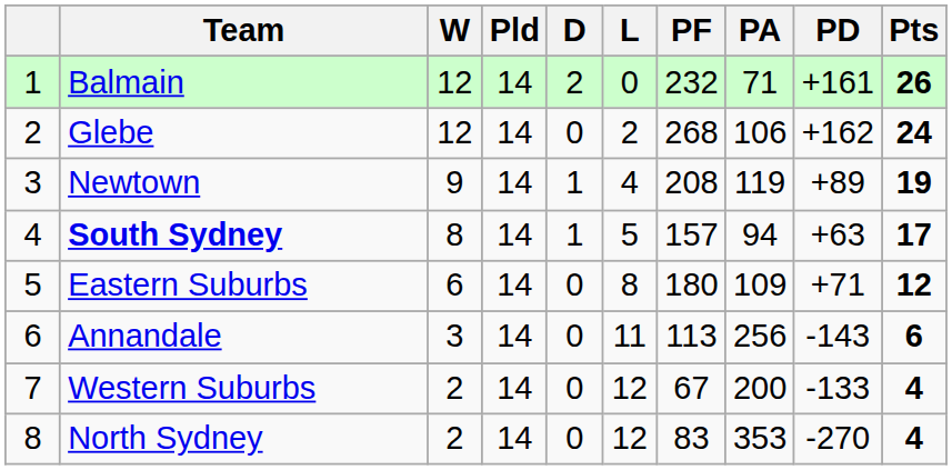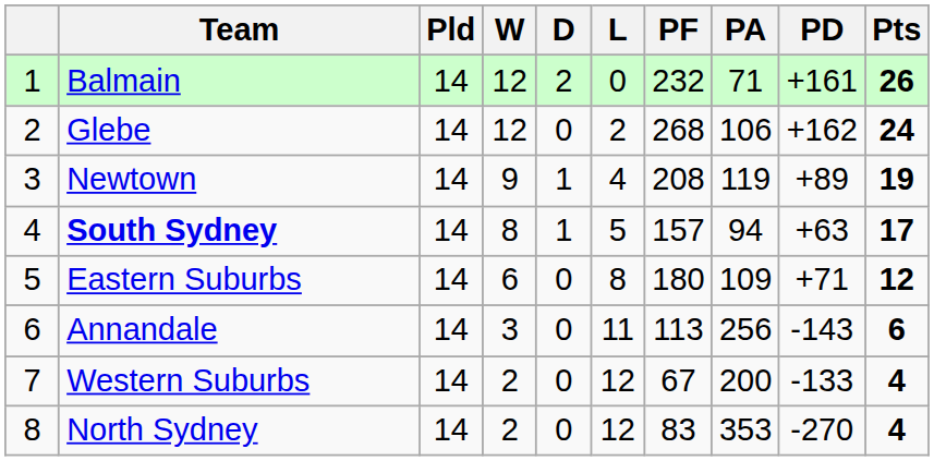columns swapped: Pld <-> W
